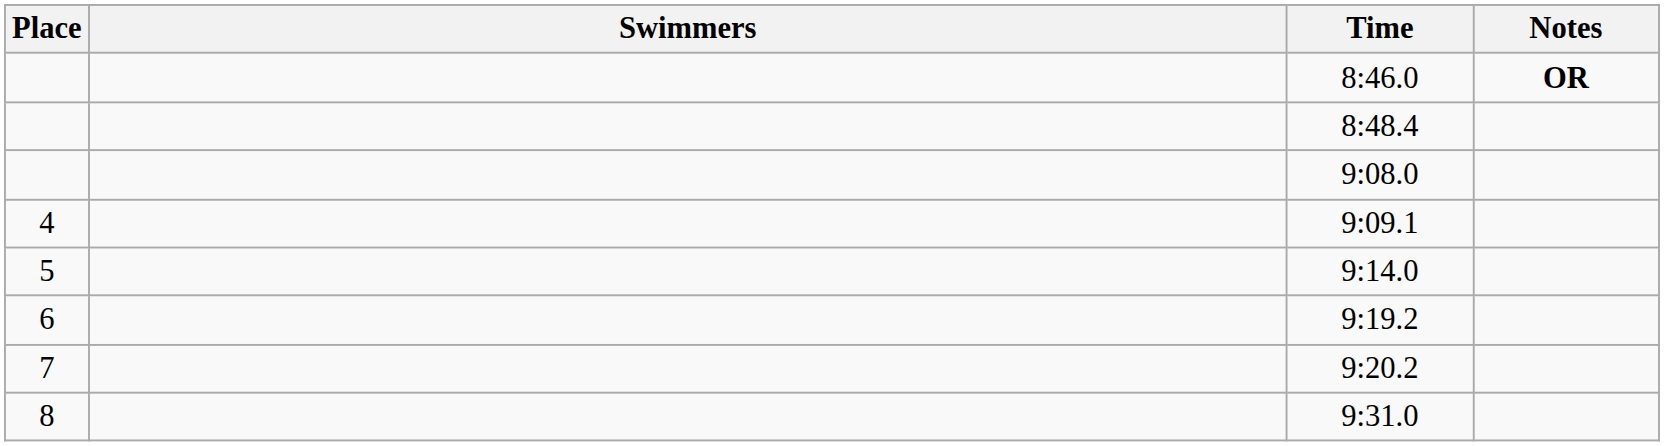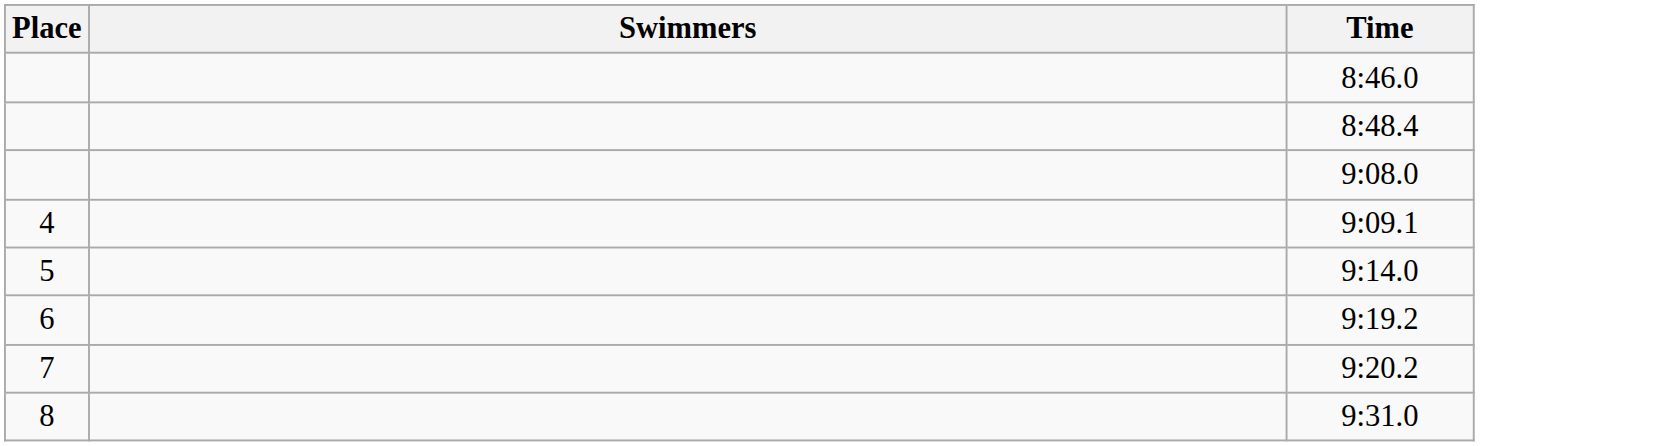- column: Notes | OR
